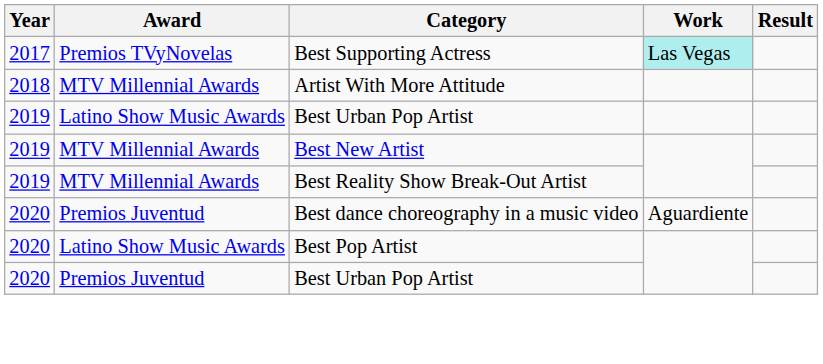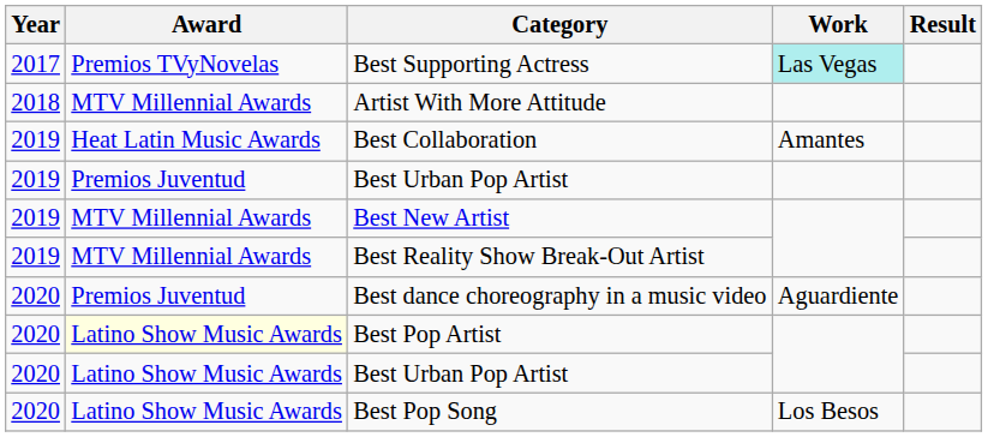+ row: 2019 | Heat Latin Music Awards | Best Collaboration | Amantes
2019 / Best Urban Pop Artist | Award: Latino Show Music Awards -> Premios Juventud
Best Pop Artist | Award: no background -> lightyellow background
2020 / Best Urban Pop Artist | Award: Premios Juventud -> Latino Show Music Awards
+ row: 2020 | Latino Show Music Awards | Best Pop Song | Los Besos
